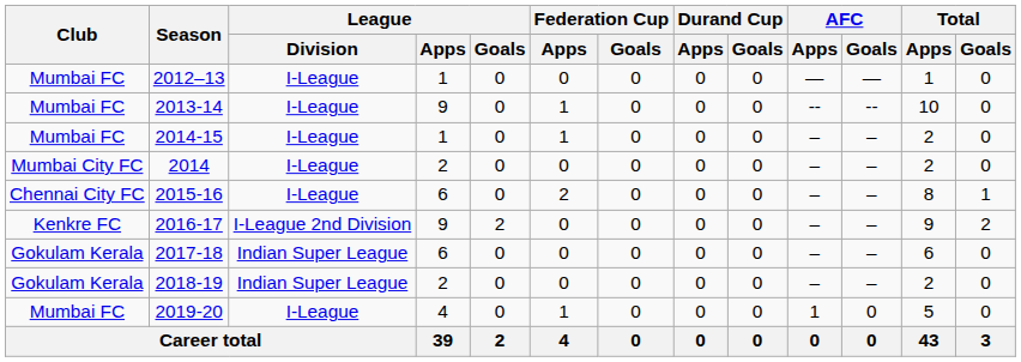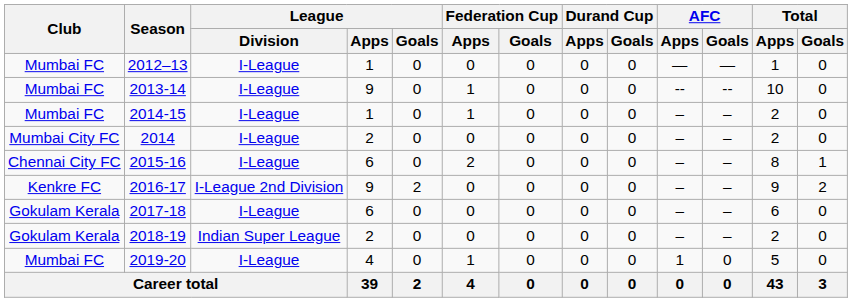2017-18 | League / Division: Indian Super League -> I-League
